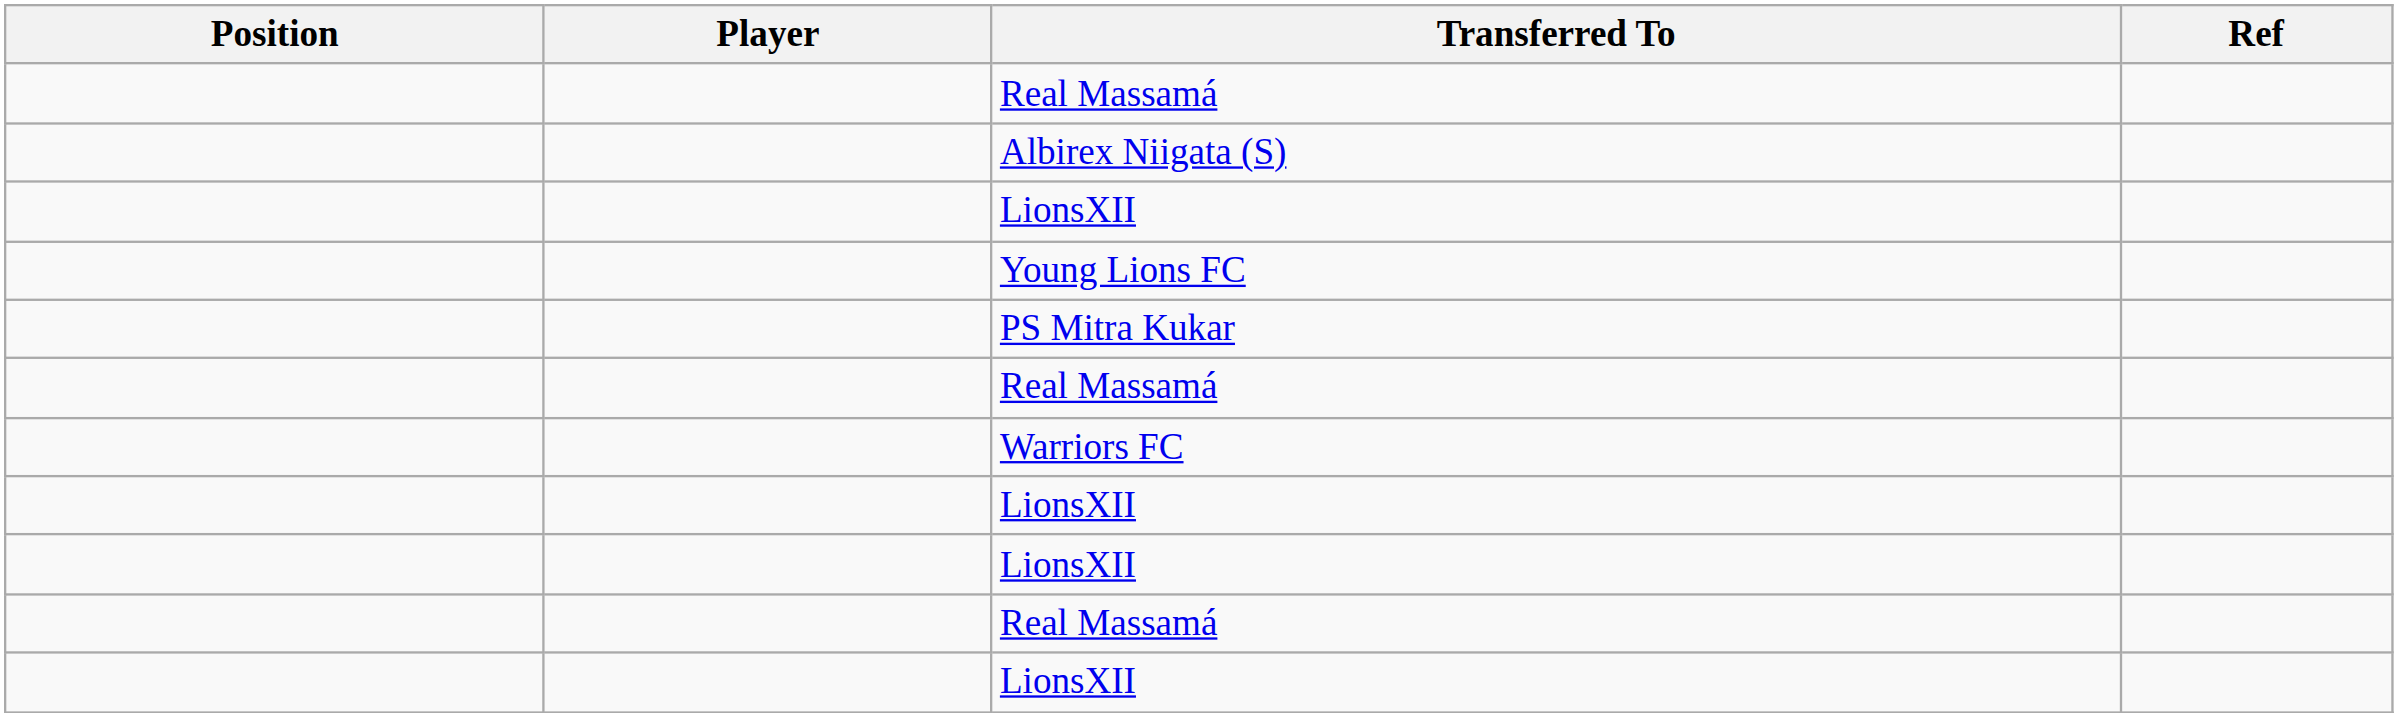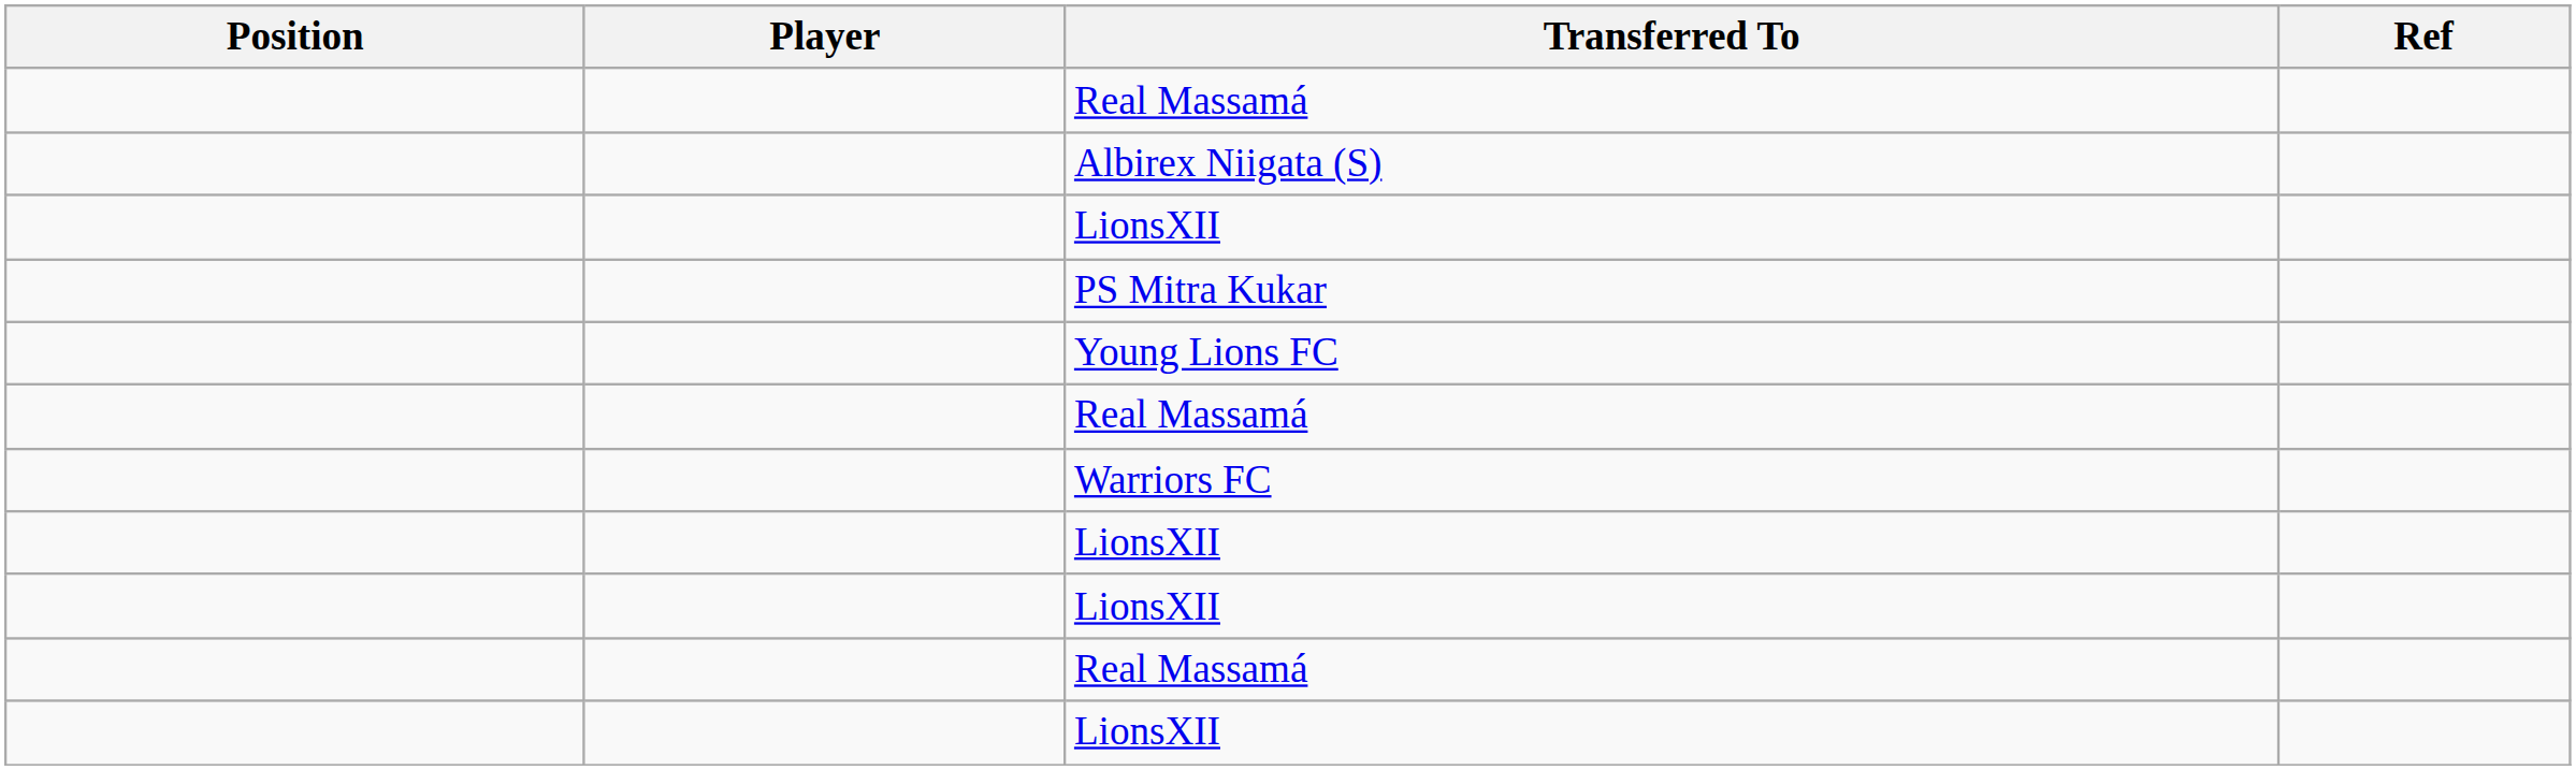rows swapped: Young Lions FC <-> PS Mitra Kukar
